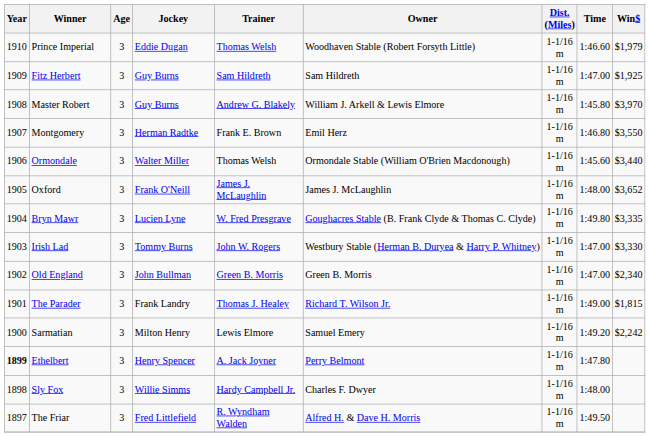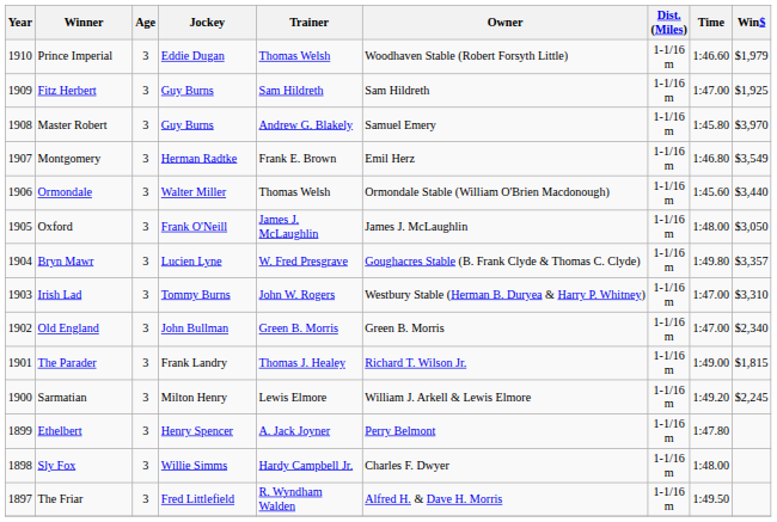Master Robert | Owner: William J. Arkell & Lewis Elmore -> Samuel Emery
Montgomery | Win$: $3,550 -> $3,549
Oxford | Win$: $3,652 -> $3,050
Bryn Mawr | Win$: $3,335 -> $3,357
Irish Lad | Win$: $3,330 -> $3,310
Sarmatian | Owner: Samuel Emery -> William J. Arkell & Lewis Elmore
Sarmatian | Win$: $2,242 -> $2,245
Ethelbert | Year: bold -> normal
